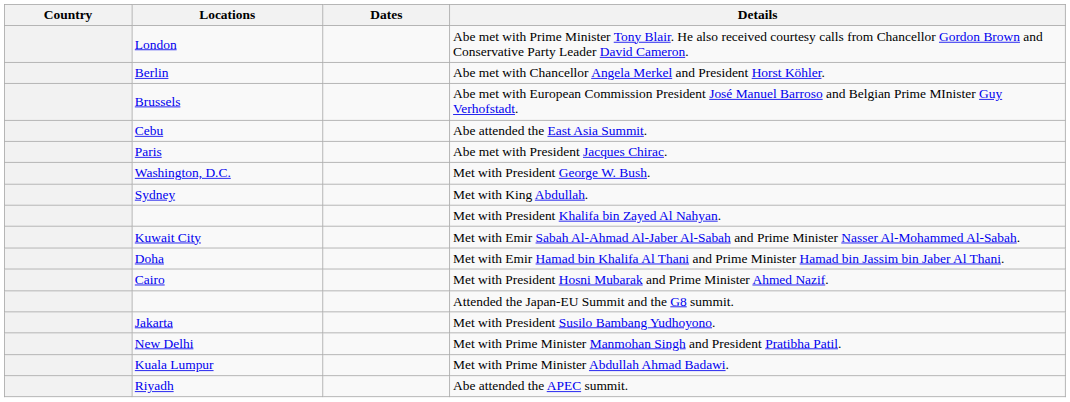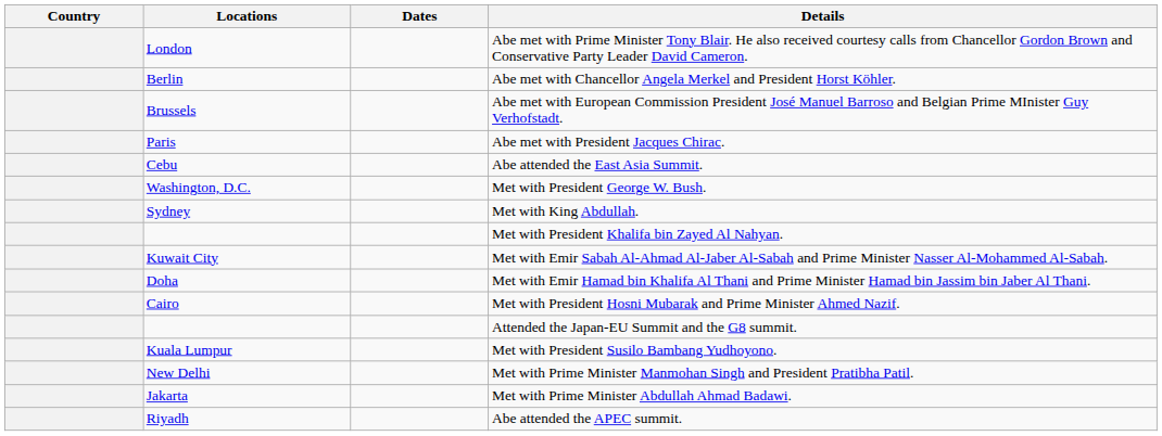rows swapped: Abe met with President Jacques Chirac. <-> Abe attended the East Asia Summit.
Met with President Susilo Bambang Yudhoyono. | Locations: Jakarta -> Kuala Lumpur
Met with Prime Minister Abdullah Ahmad Badawi. | Locations: Kuala Lumpur -> Jakarta
